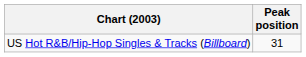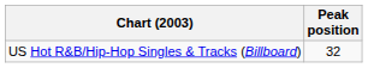US Hot R&B/Hip-Hop Singles & Tracks (Billboard) | Peak position: 31 -> 32
